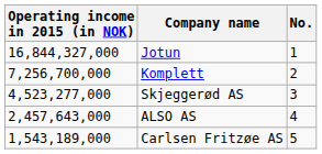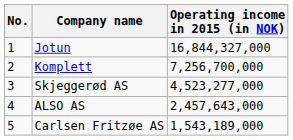columns swapped: No. <-> Operating income in 2015 (in NOK)
